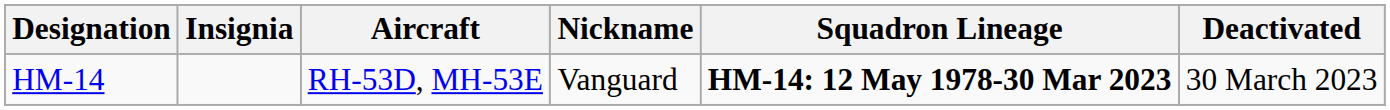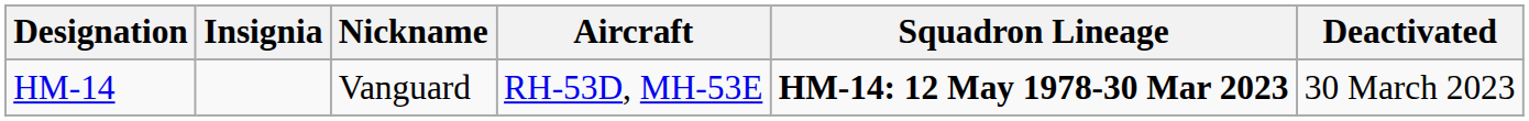columns swapped: Nickname <-> Aircraft
